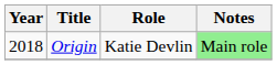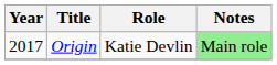Origin | Year: 2018 -> 2017
